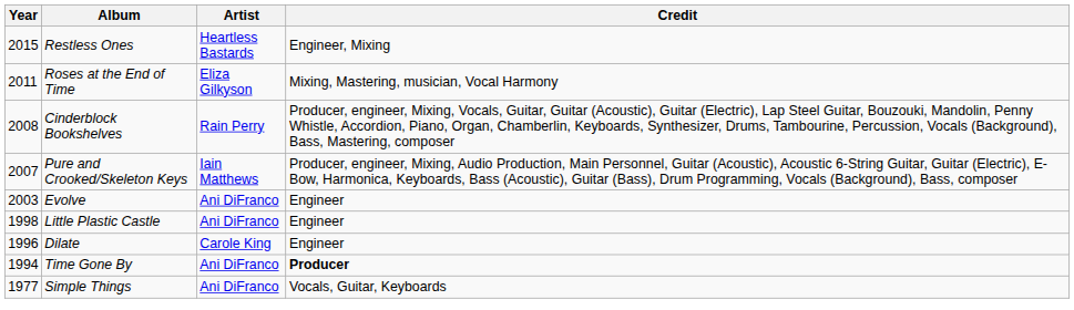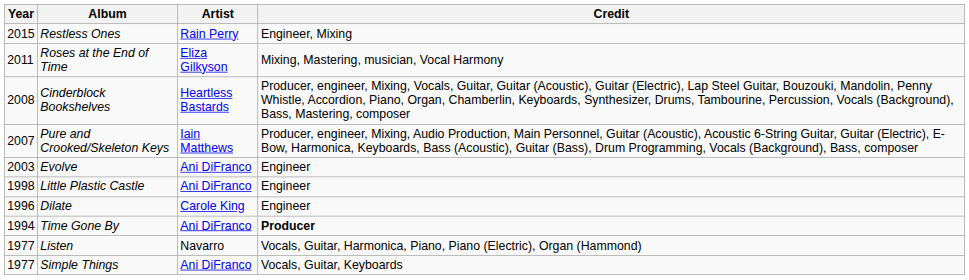Restless Ones | Artist: Heartless Bastards -> Rain Perry
Cinderblock Bookshelves | Artist: Rain Perry -> Heartless Bastards
+ row: 1977 | Listen | Navarro | Vocals, Guitar, Harmonica, Piano, Piano (Electric), Organ (Hammond)
